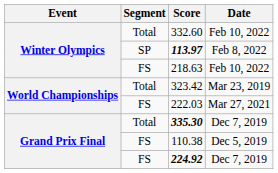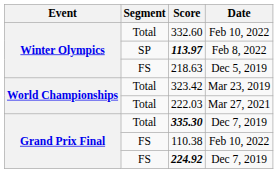218.63 | Date: Feb 10, 2022 -> Dec 5, 2019
222.03 | Segment: FS -> Total
110.38 | Date: Dec 5, 2019 -> Feb 10, 2022
